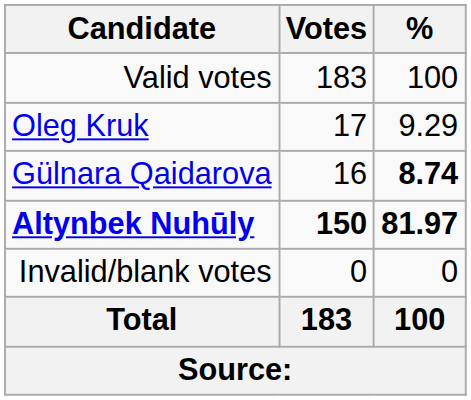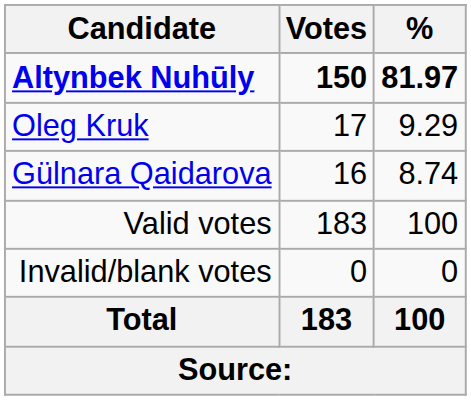rows swapped: Altynbek Nuhūly <-> Valid votes
Gülnara Qaidarova | %: bold -> normal
